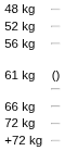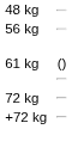- row: 52 kg
- row: 66 kg
